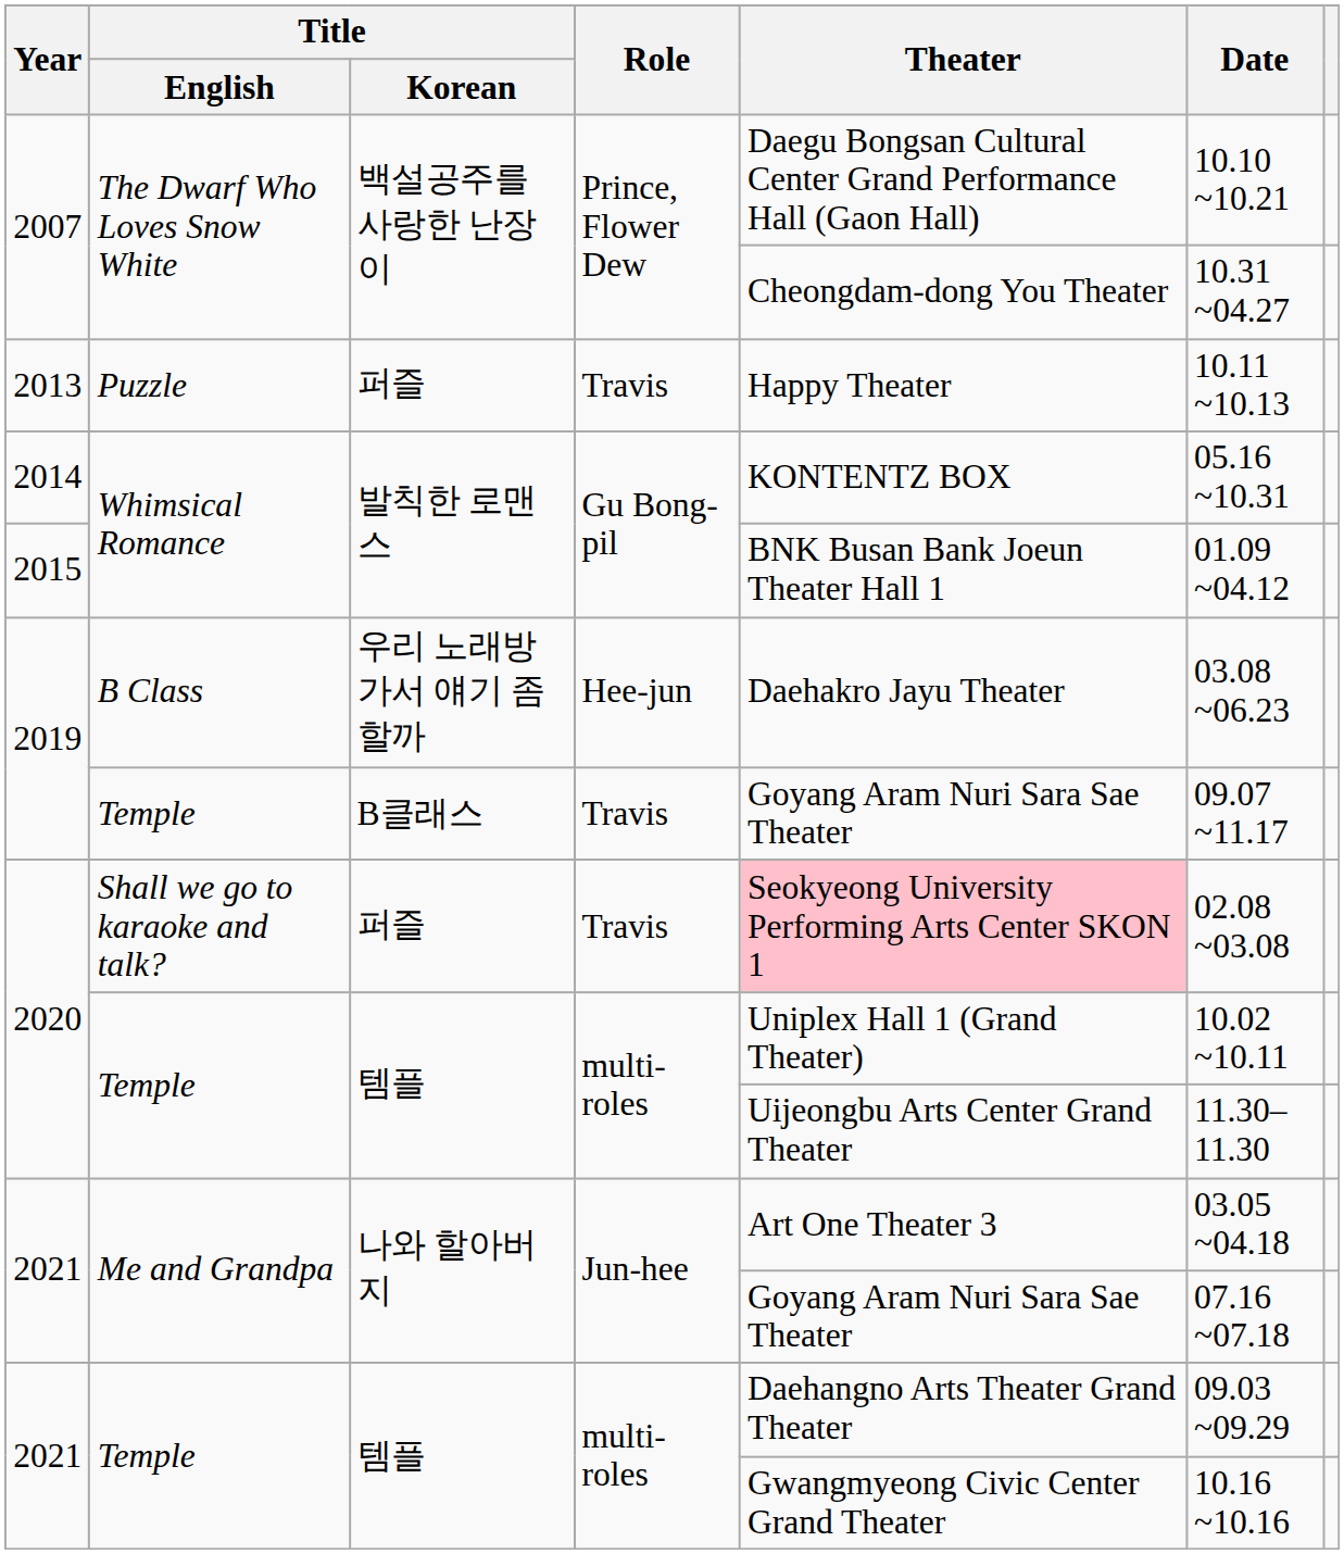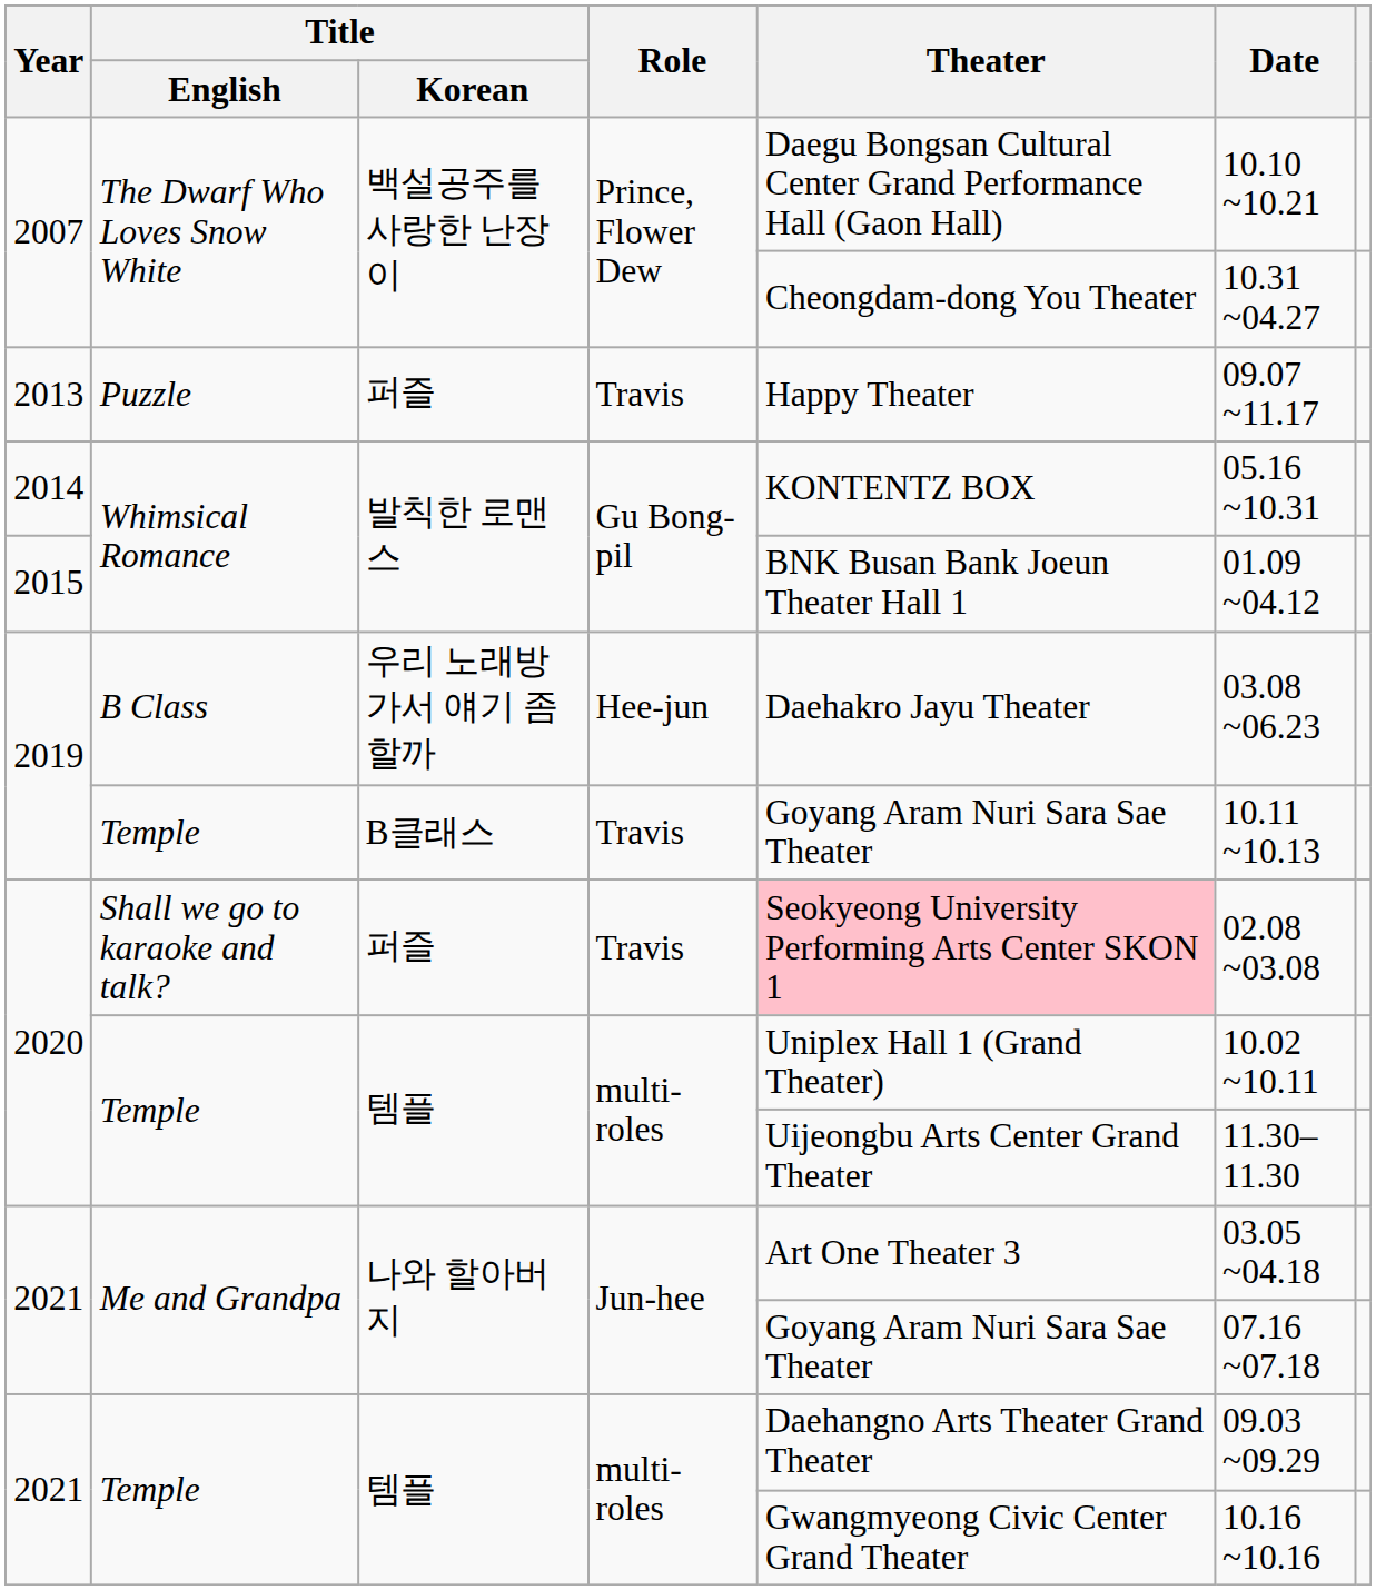2013 | Date: 10.11 ~10.13 -> 09.07 ~11.17
2019 / Temple | Date: 09.07 ~11.17 -> 10.11 ~10.13
